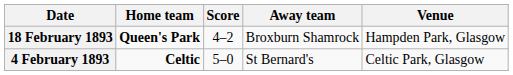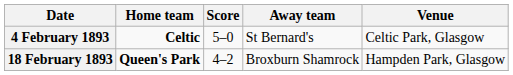rows swapped: 4 February 1893 <-> 18 February 1893
